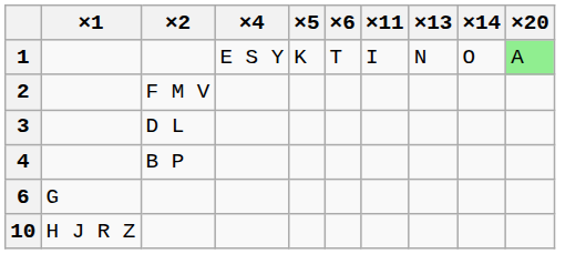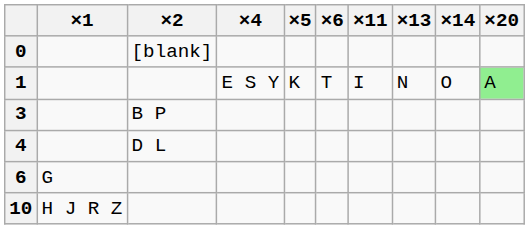+ row: 0 | [blank]
- row: 2 | F M V
3 | ×2: D L -> B P
4 | ×2: B P -> D L
